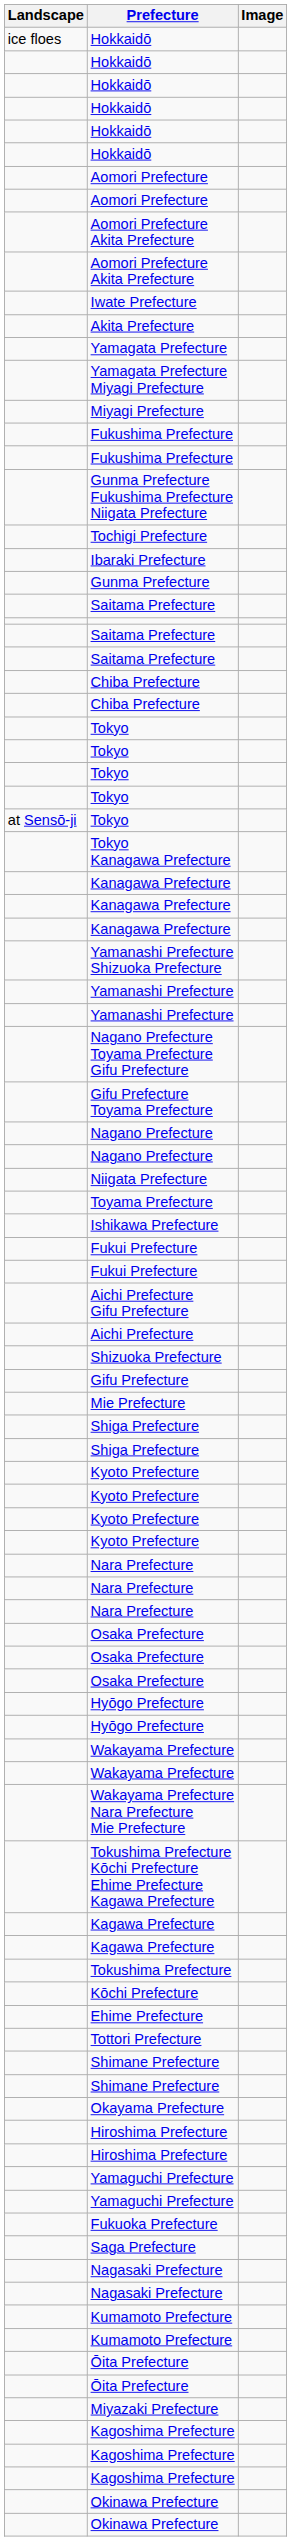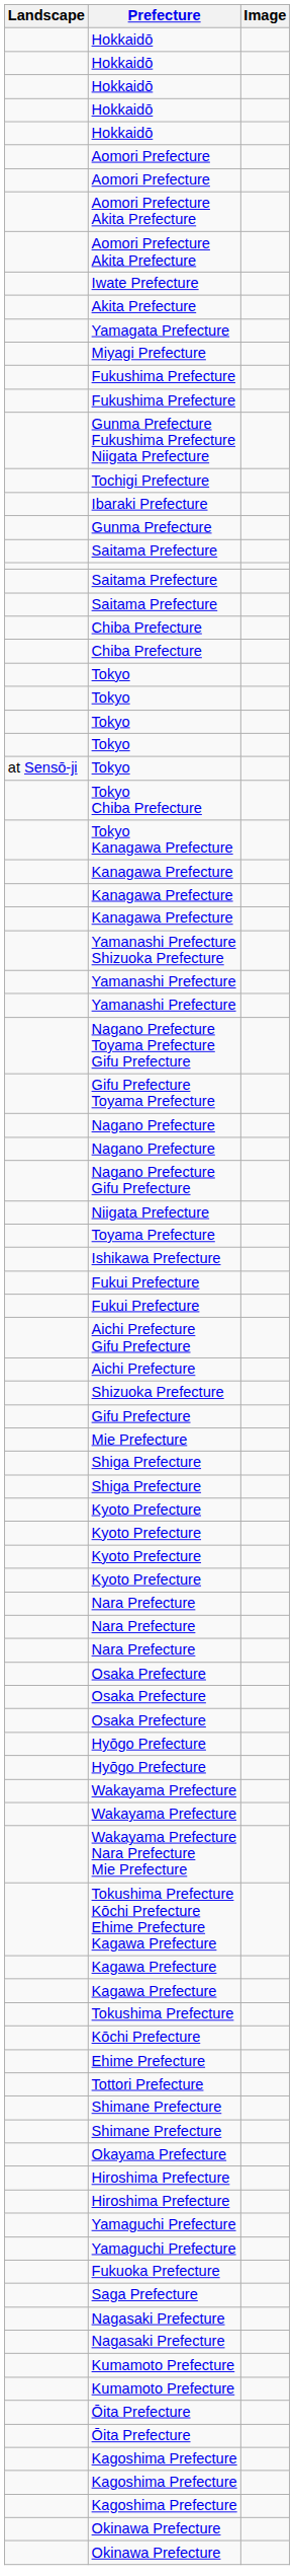- row: ice floes | Hokkaidō
- row: Yamagata Prefecture Miyagi Prefecture
+ row: Tokyo Chiba Prefecture
+ row: Nagano Prefecture Gifu Prefecture
- row: Miyazaki Prefecture
